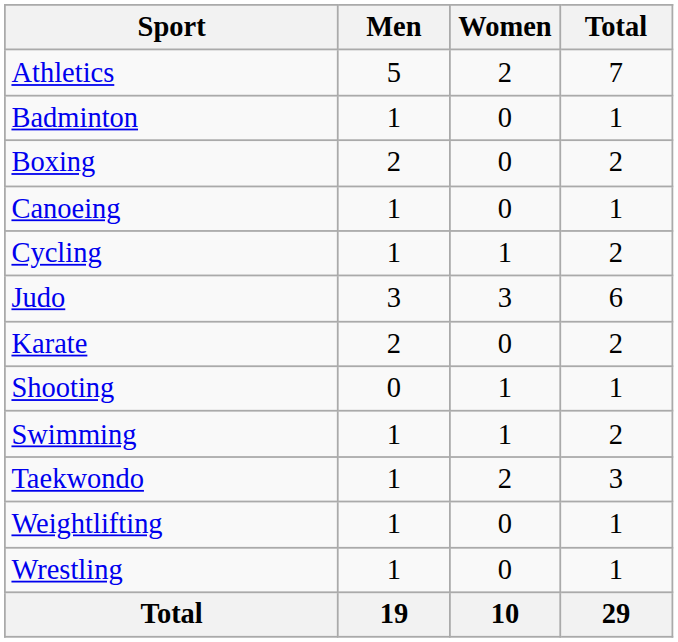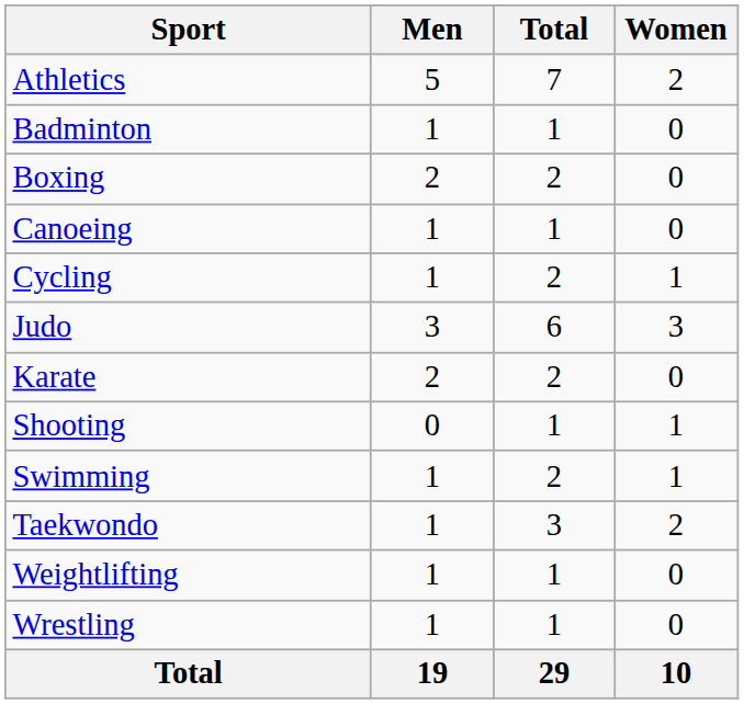columns swapped: Women <-> Total
